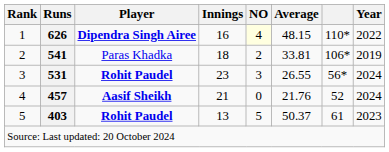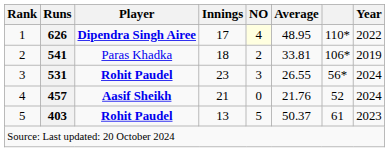1 | Innings: 16 -> 17
1 | Average: 48.15 -> 48.95
